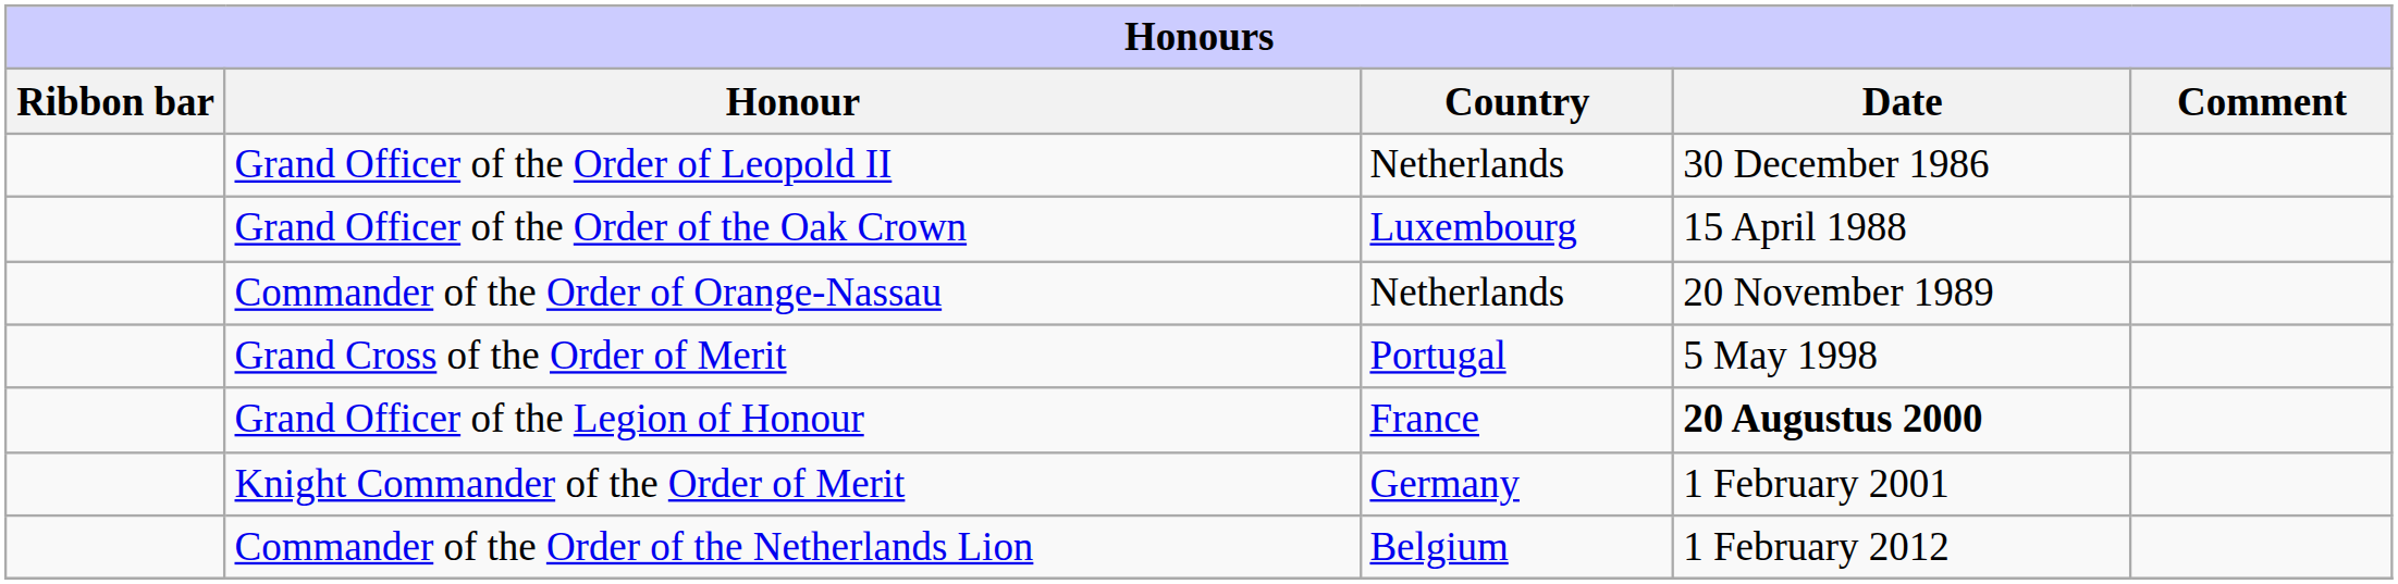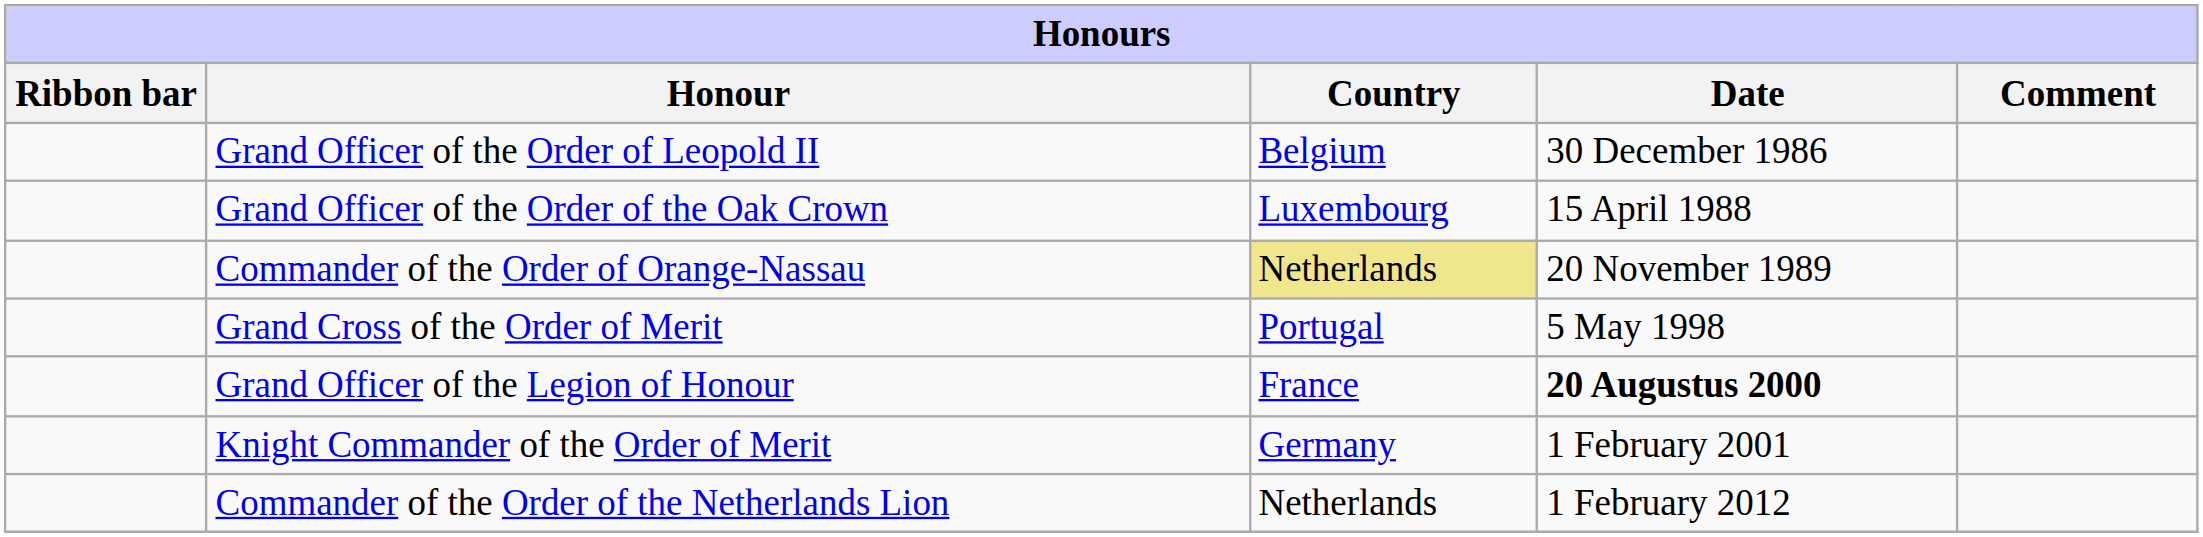Grand Officer of the Order of Leopold II | Country: Netherlands -> Belgium
Commander of the Order of Orange-Nassau | Country: no background -> khaki background
Commander of the Order of the Netherlands Lion | Country: Belgium -> Netherlands
